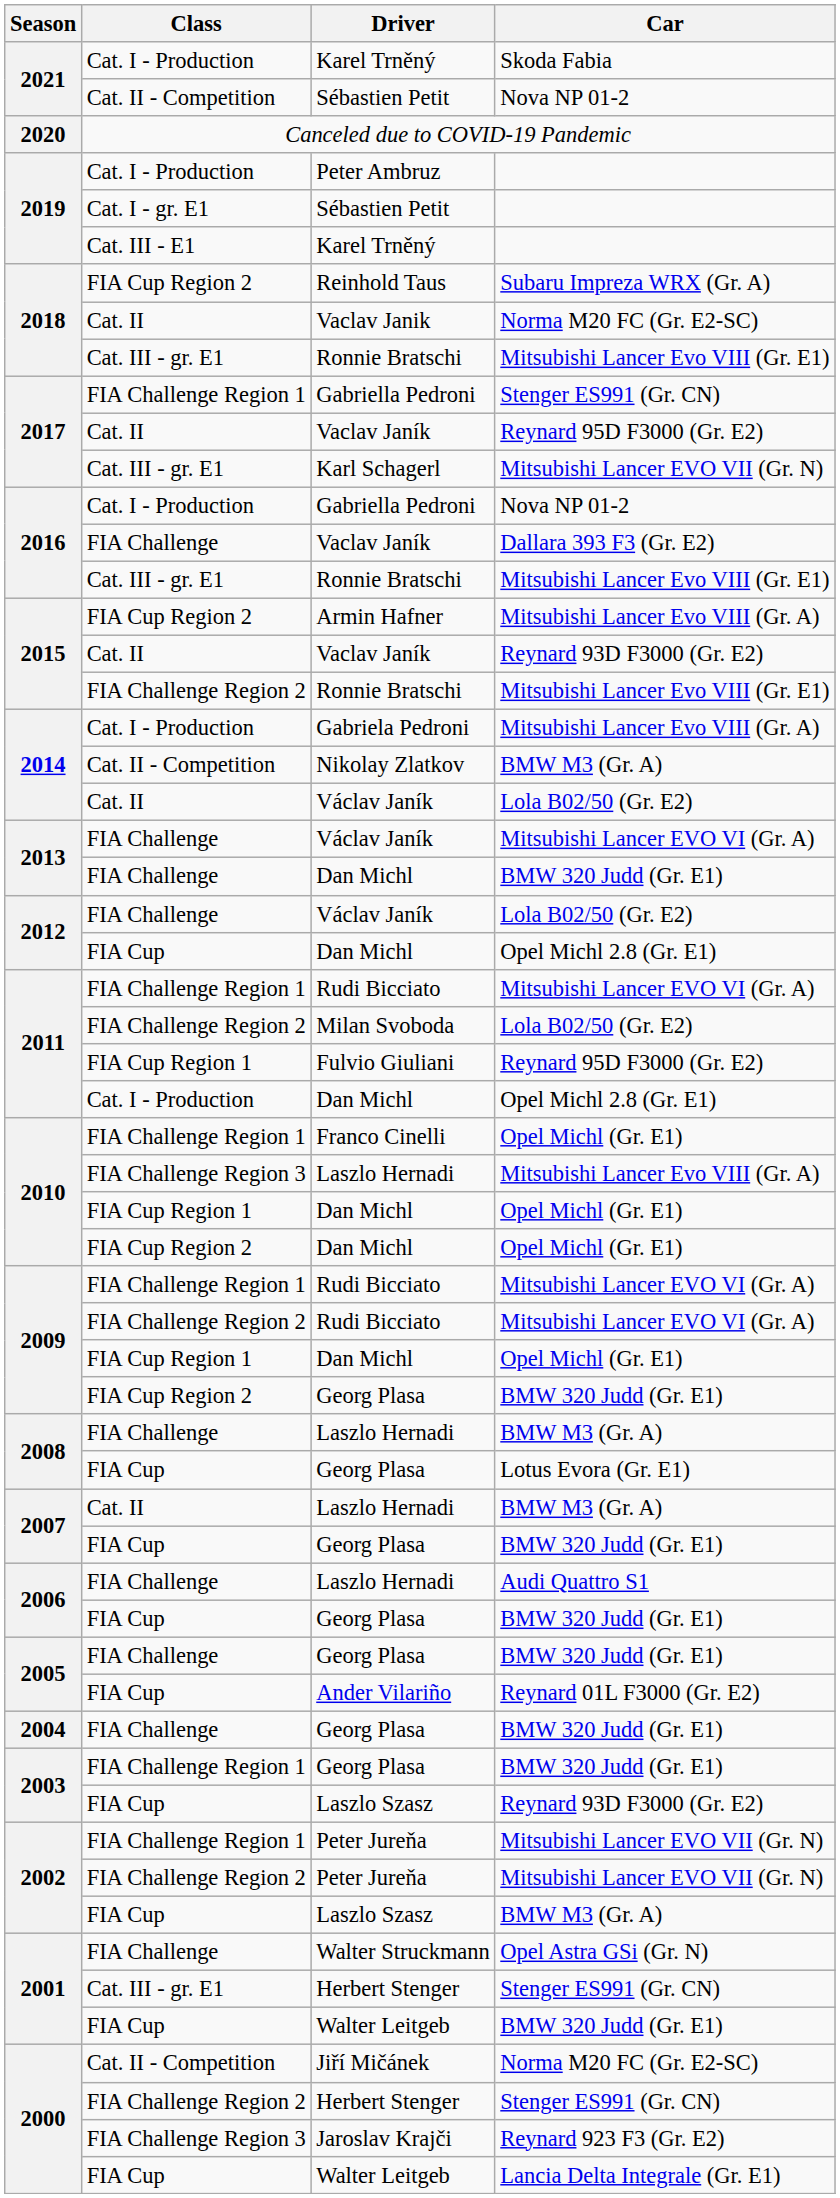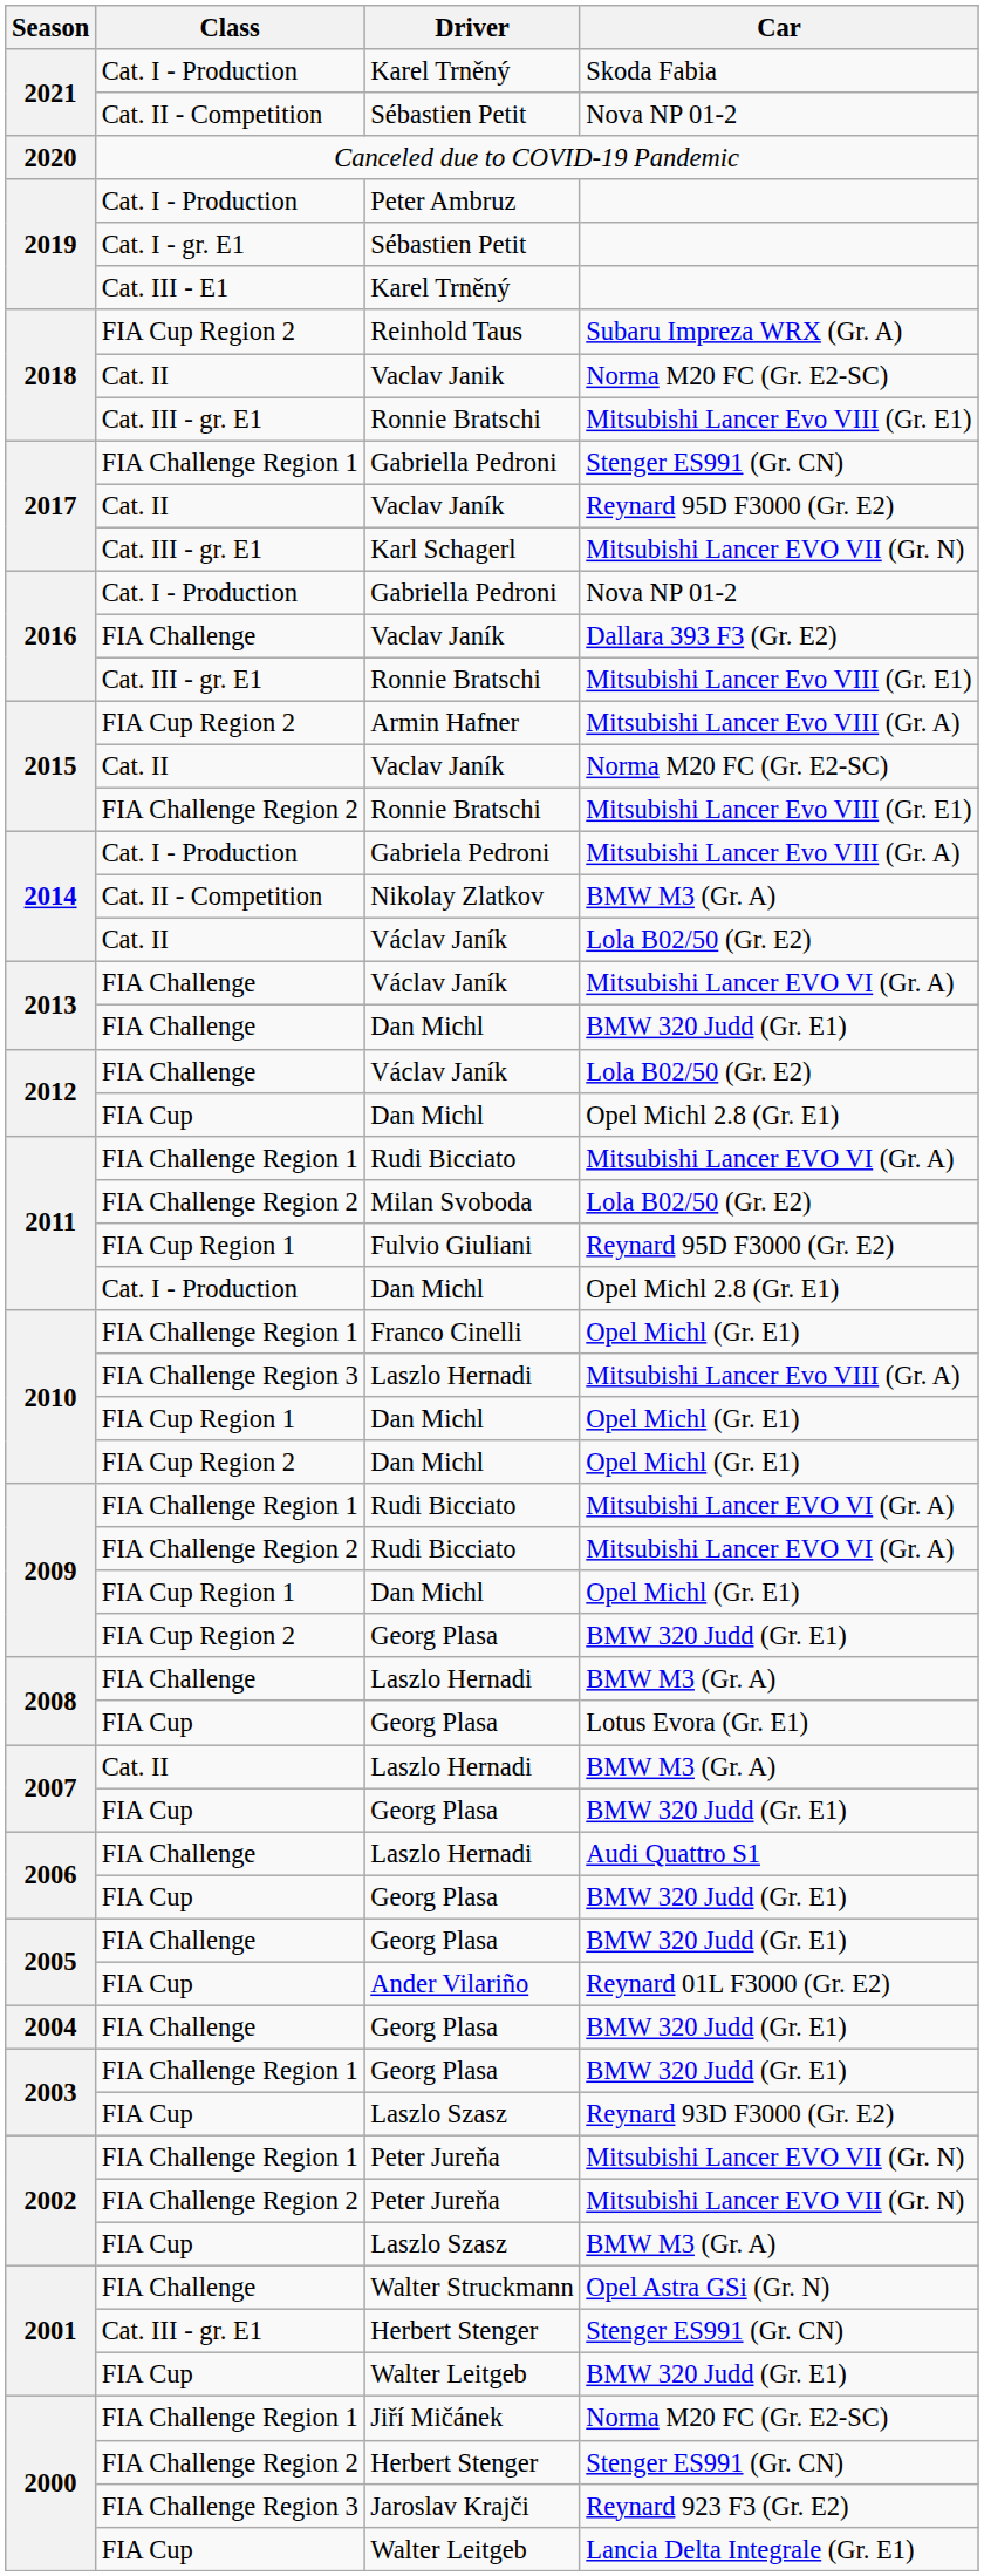2015 / Vaclav Janík | Car: Reynard 93D F3000 (Gr. E2) -> Norma M20 FC (Gr. E2-SC)
Jiří Mičánek | Class: Cat. II - Competition -> FIA Challenge Region 1
